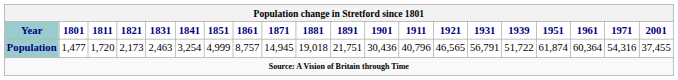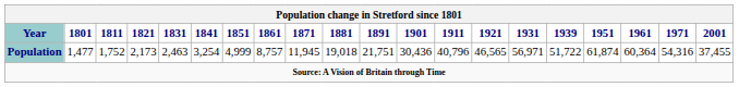Population | 1811: 1,720 -> 1,752
Population | 1871: 14,945 -> 11,945
Population | 1931: 56,791 -> 56,971
